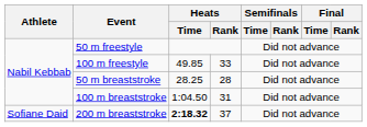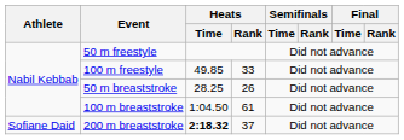50 m breaststroke | Heats / Rank: 28 -> 26
100 m breaststroke | Heats / Rank: 31 -> 61
